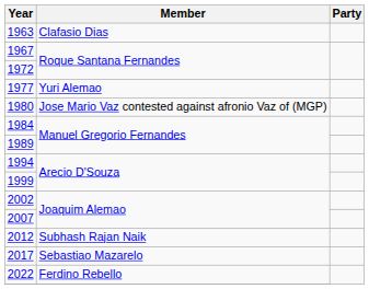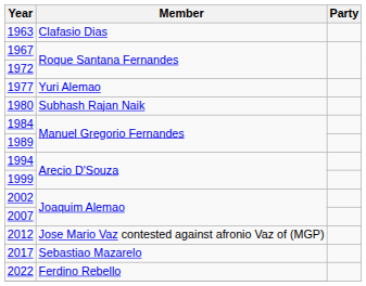1980 | Member: Jose Mario Vaz contested against afronio Vaz of (MGP) -> Subhash Rajan Naik
2012 | Member: Subhash Rajan Naik -> Jose Mario Vaz contested against afronio Vaz of (MGP)
